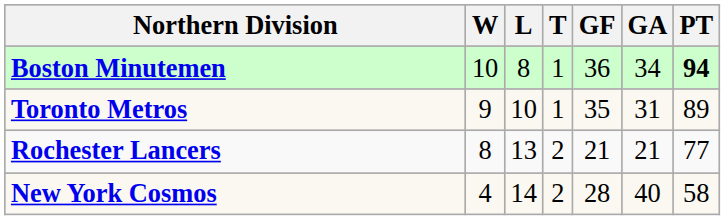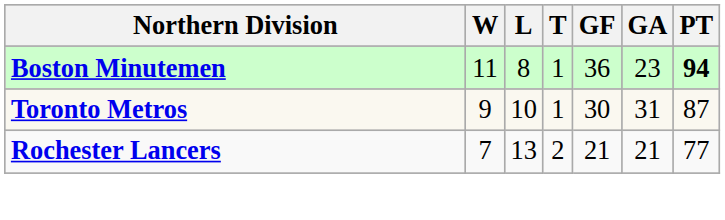Boston Minutemen | W: 10 -> 11
Boston Minutemen | GA: 34 -> 23
Toronto Metros | GF: 35 -> 30
Toronto Metros | PT: 89 -> 87
Rochester Lancers | W: 8 -> 7
- row: New York Cosmos | 4 | 14 | 2 | 28 | 40 | 58
